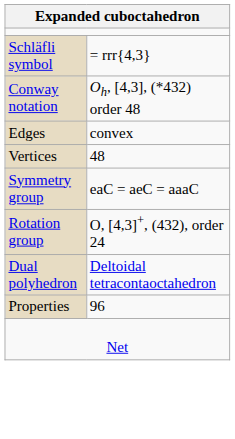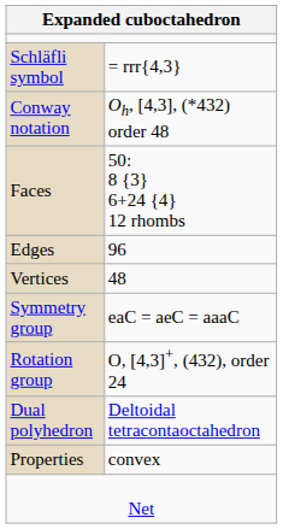+ row: Faces | 50: 8 {3} 6+24 {4} 12 rhombs
Edges | column 2: convex -> 96
Properties | column 2: 96 -> convex
